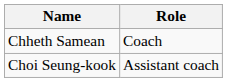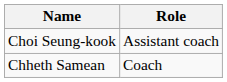rows swapped: Chheth Samean <-> Choi Seung-kook
